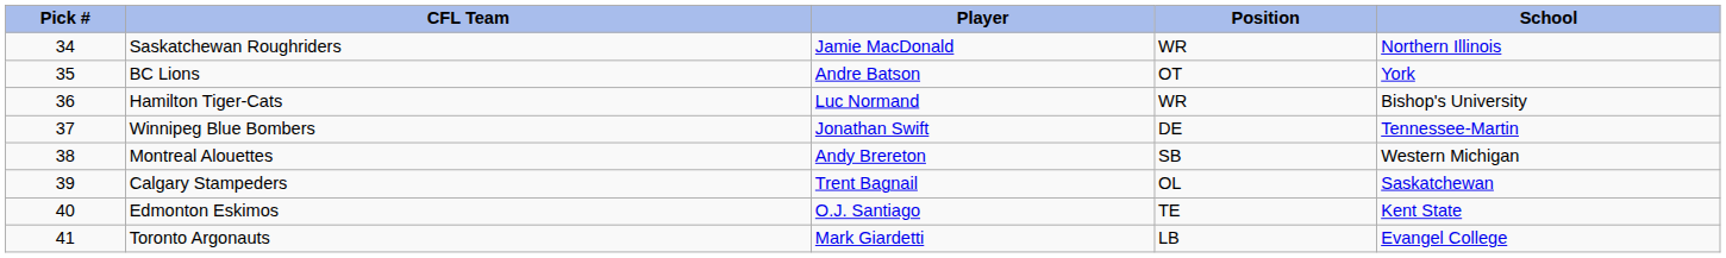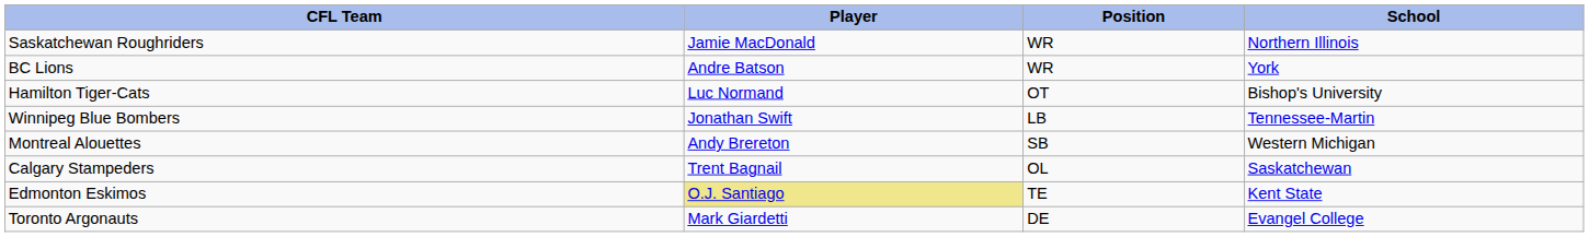- column: Pick # | 34 | 35 | 36 | 37 | 38 | 39 | 40 | 41
BC Lions | Position: OT -> WR
Hamilton Tiger-Cats | Position: WR -> OT
Winnipeg Blue Bombers | Position: DE -> LB
Edmonton Eskimos | Player: no background -> khaki background
Toronto Argonauts | Position: LB -> DE
